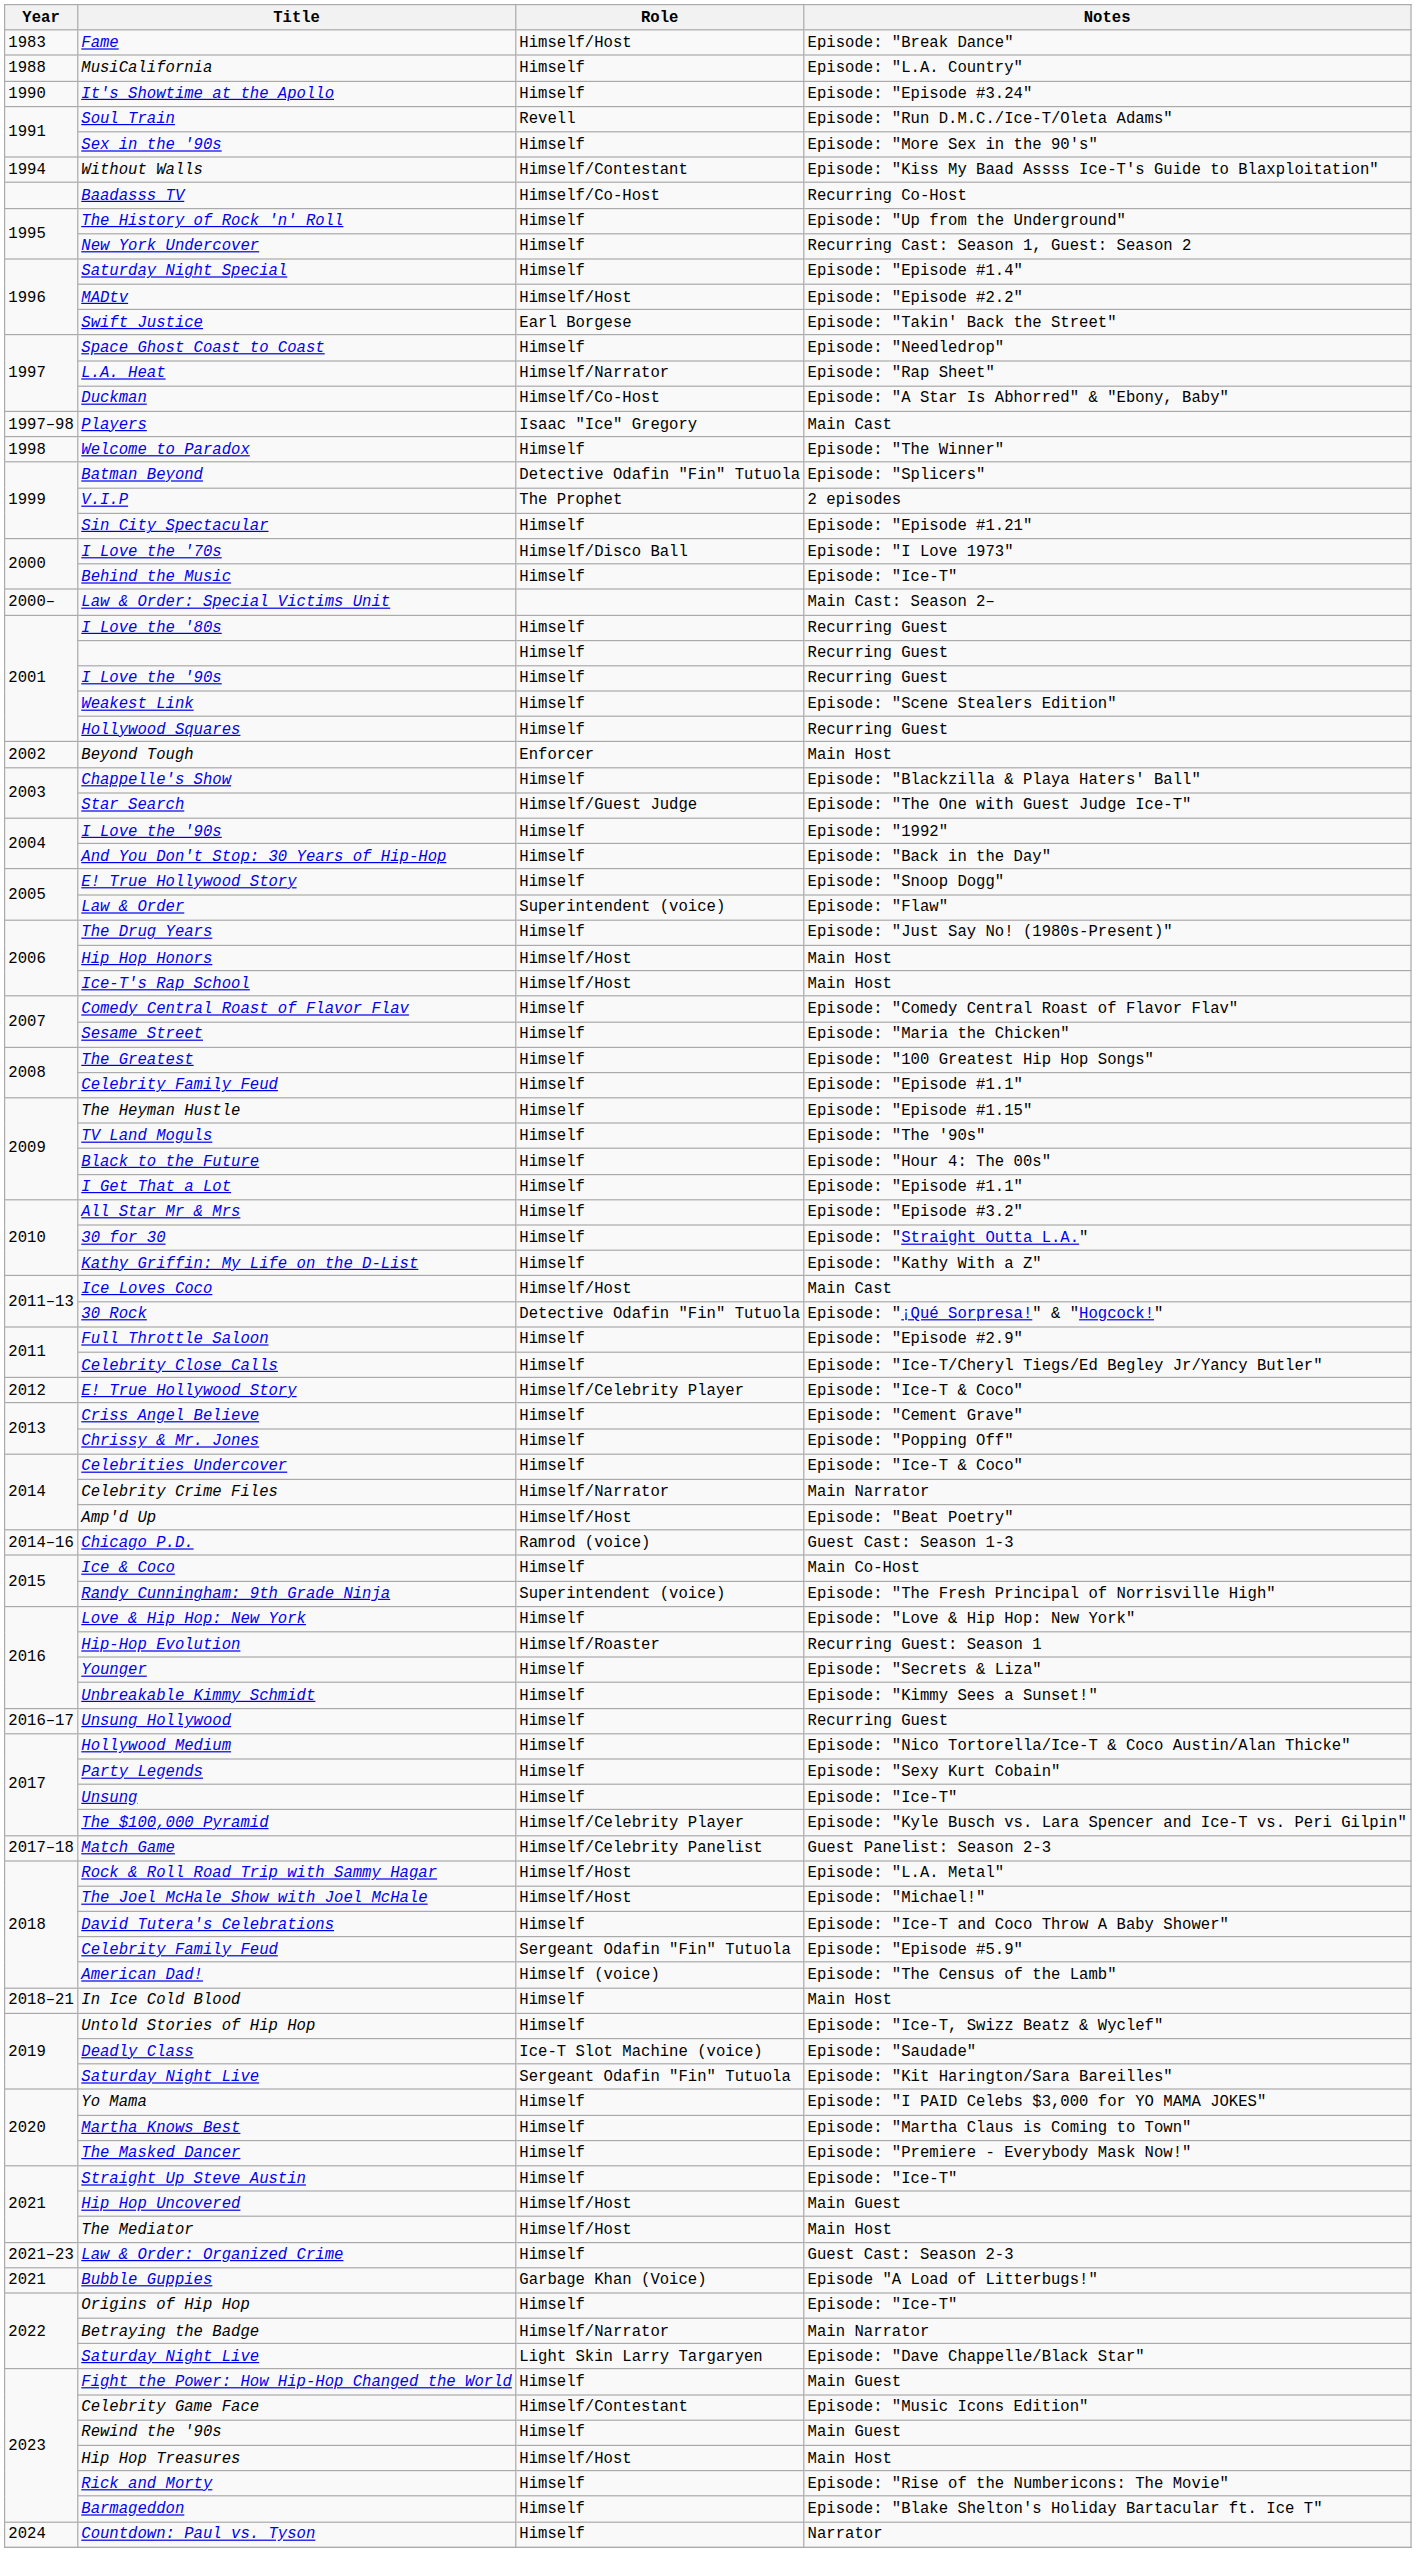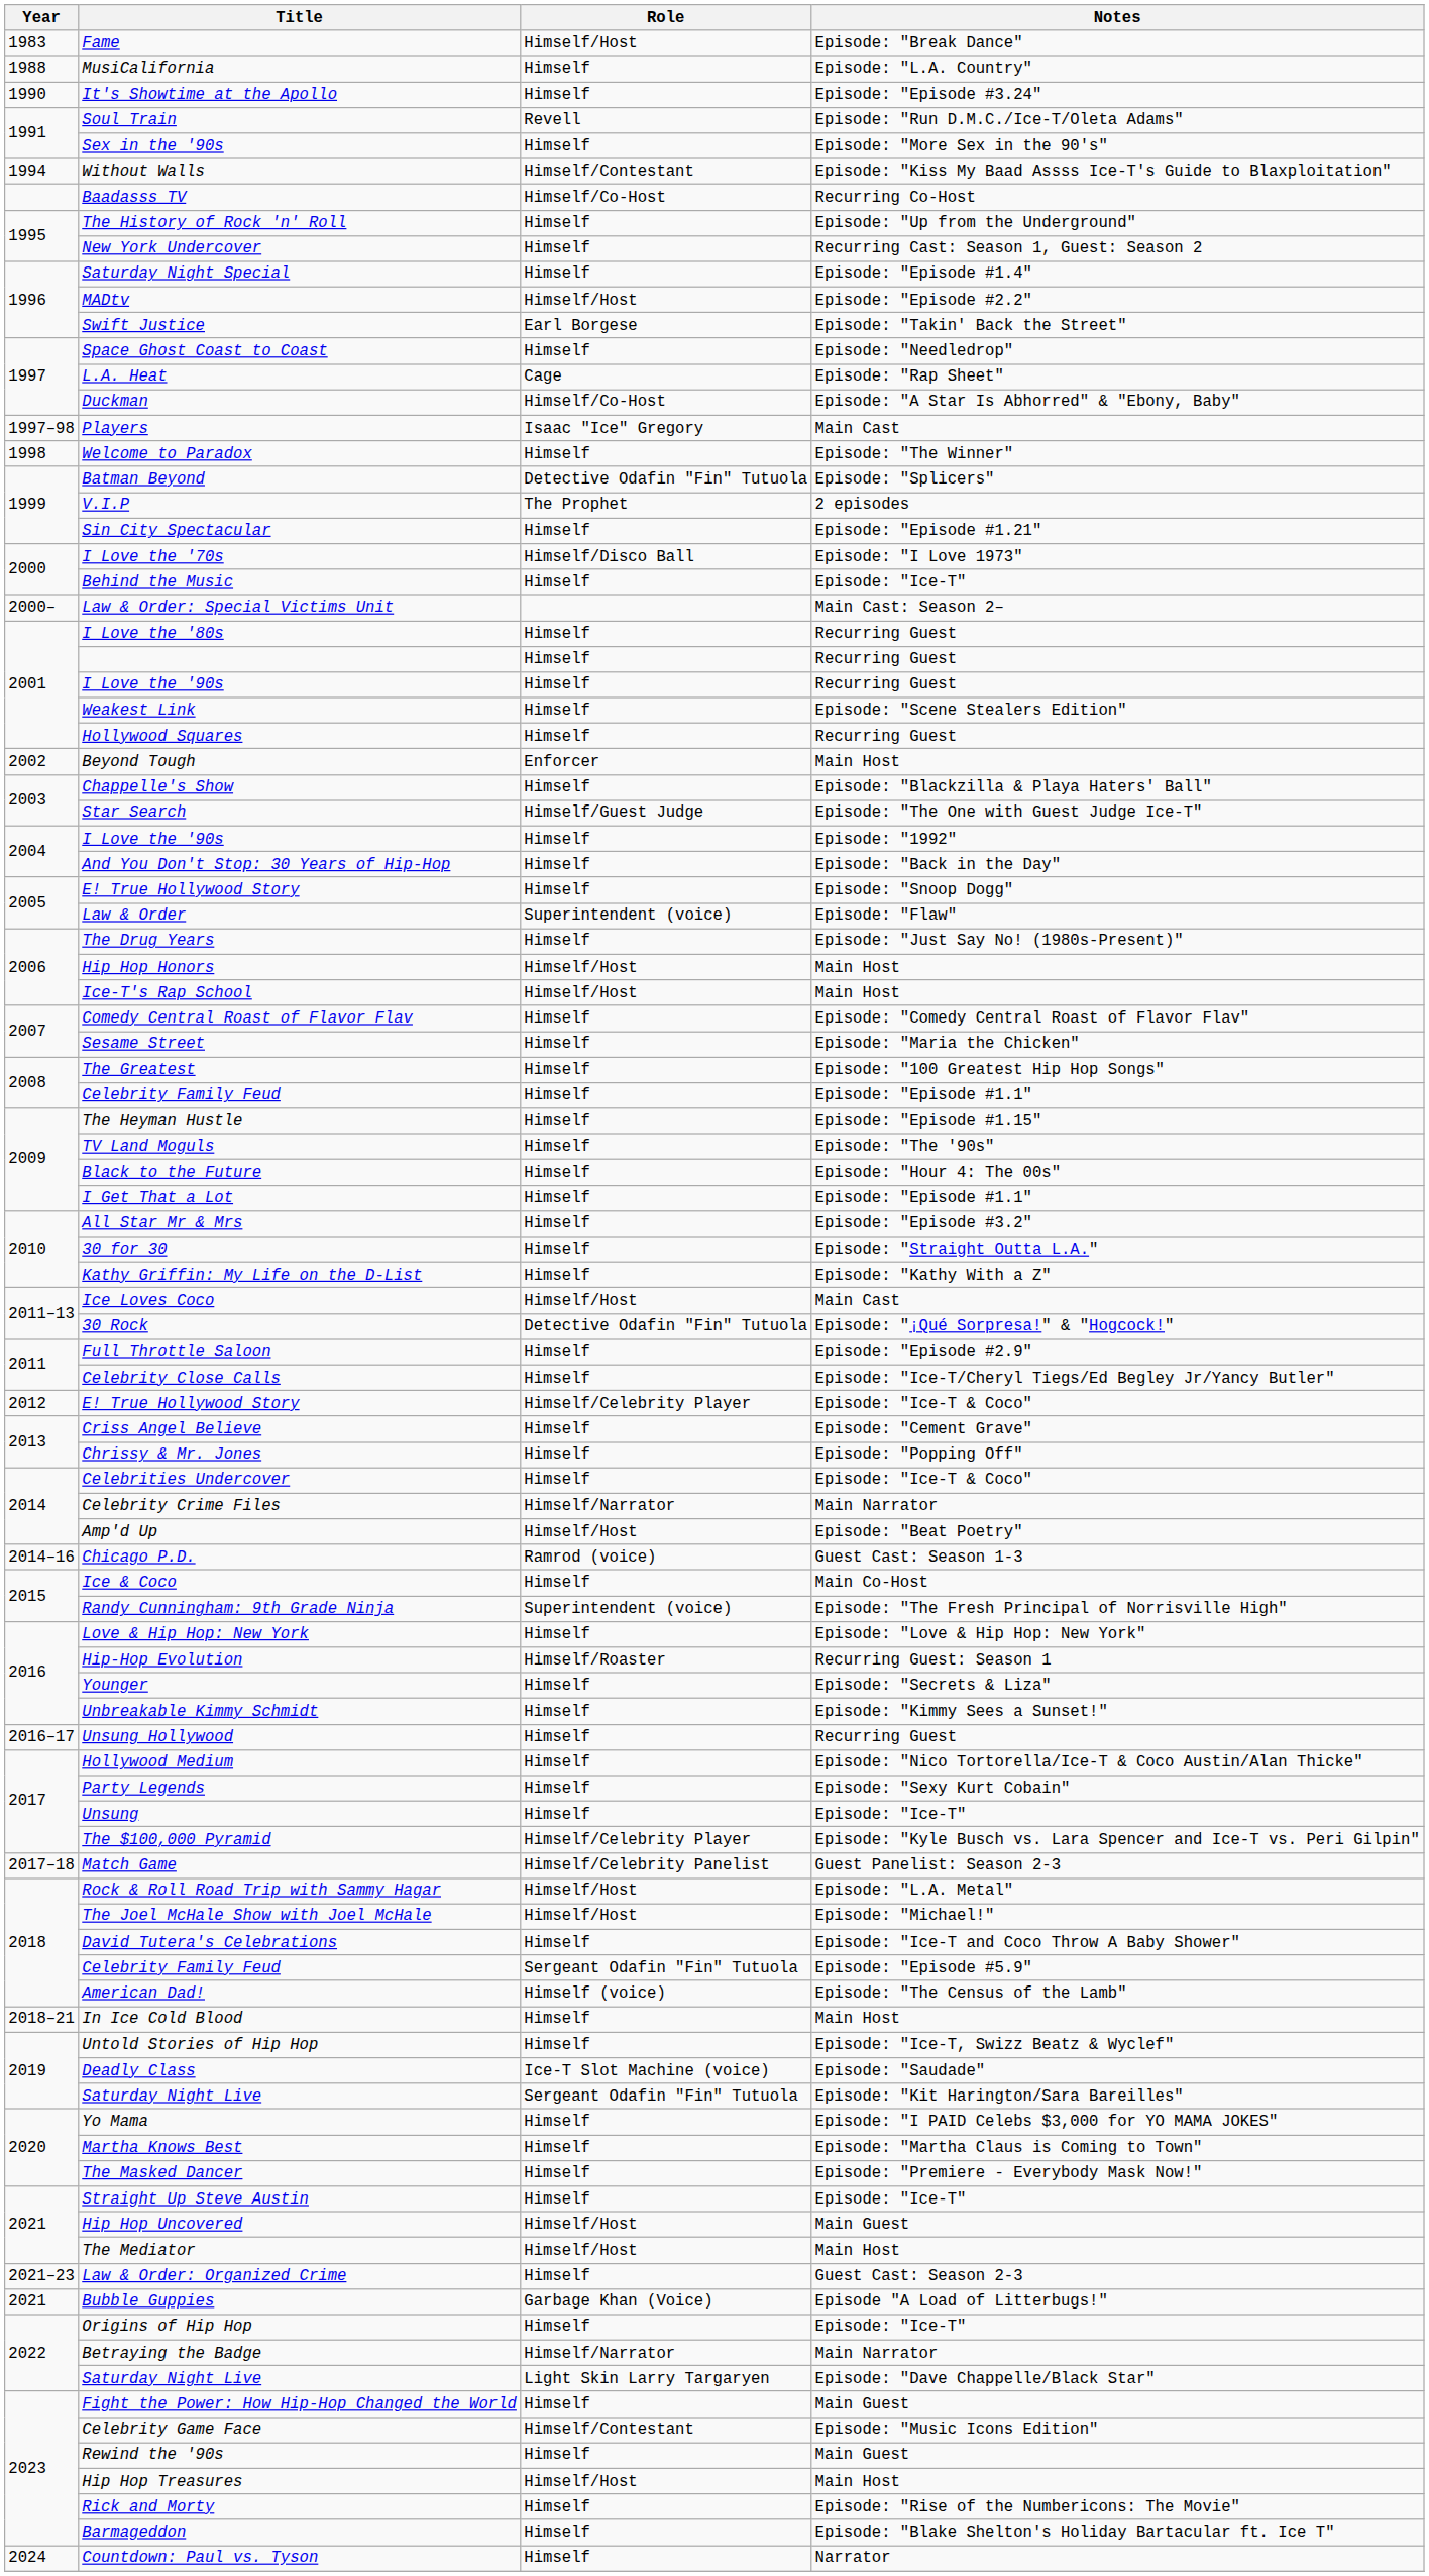L.A. Heat | Role: Himself/Narrator -> Cage
